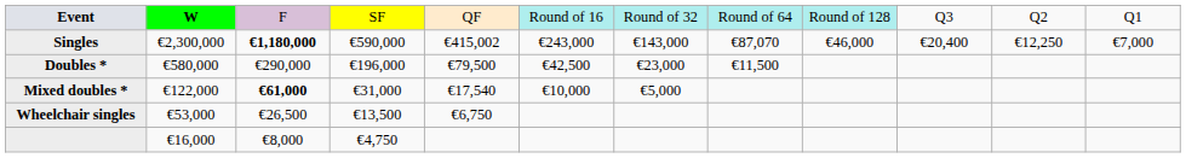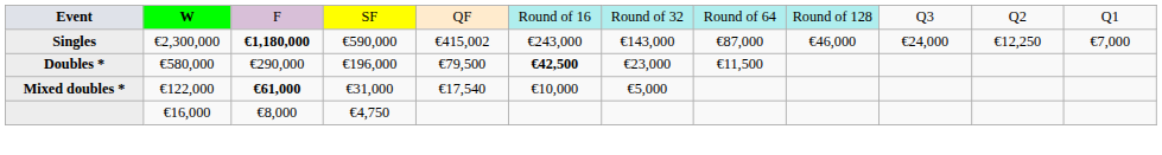Singles | column 8: €87,070 -> €87,000
Singles | column 10: €20,400 -> €24,000
Doubles * | column 6: normal -> bold
- row: Wheelchair singles | €53,000 | €26,500 | €13,500 | €6,750
